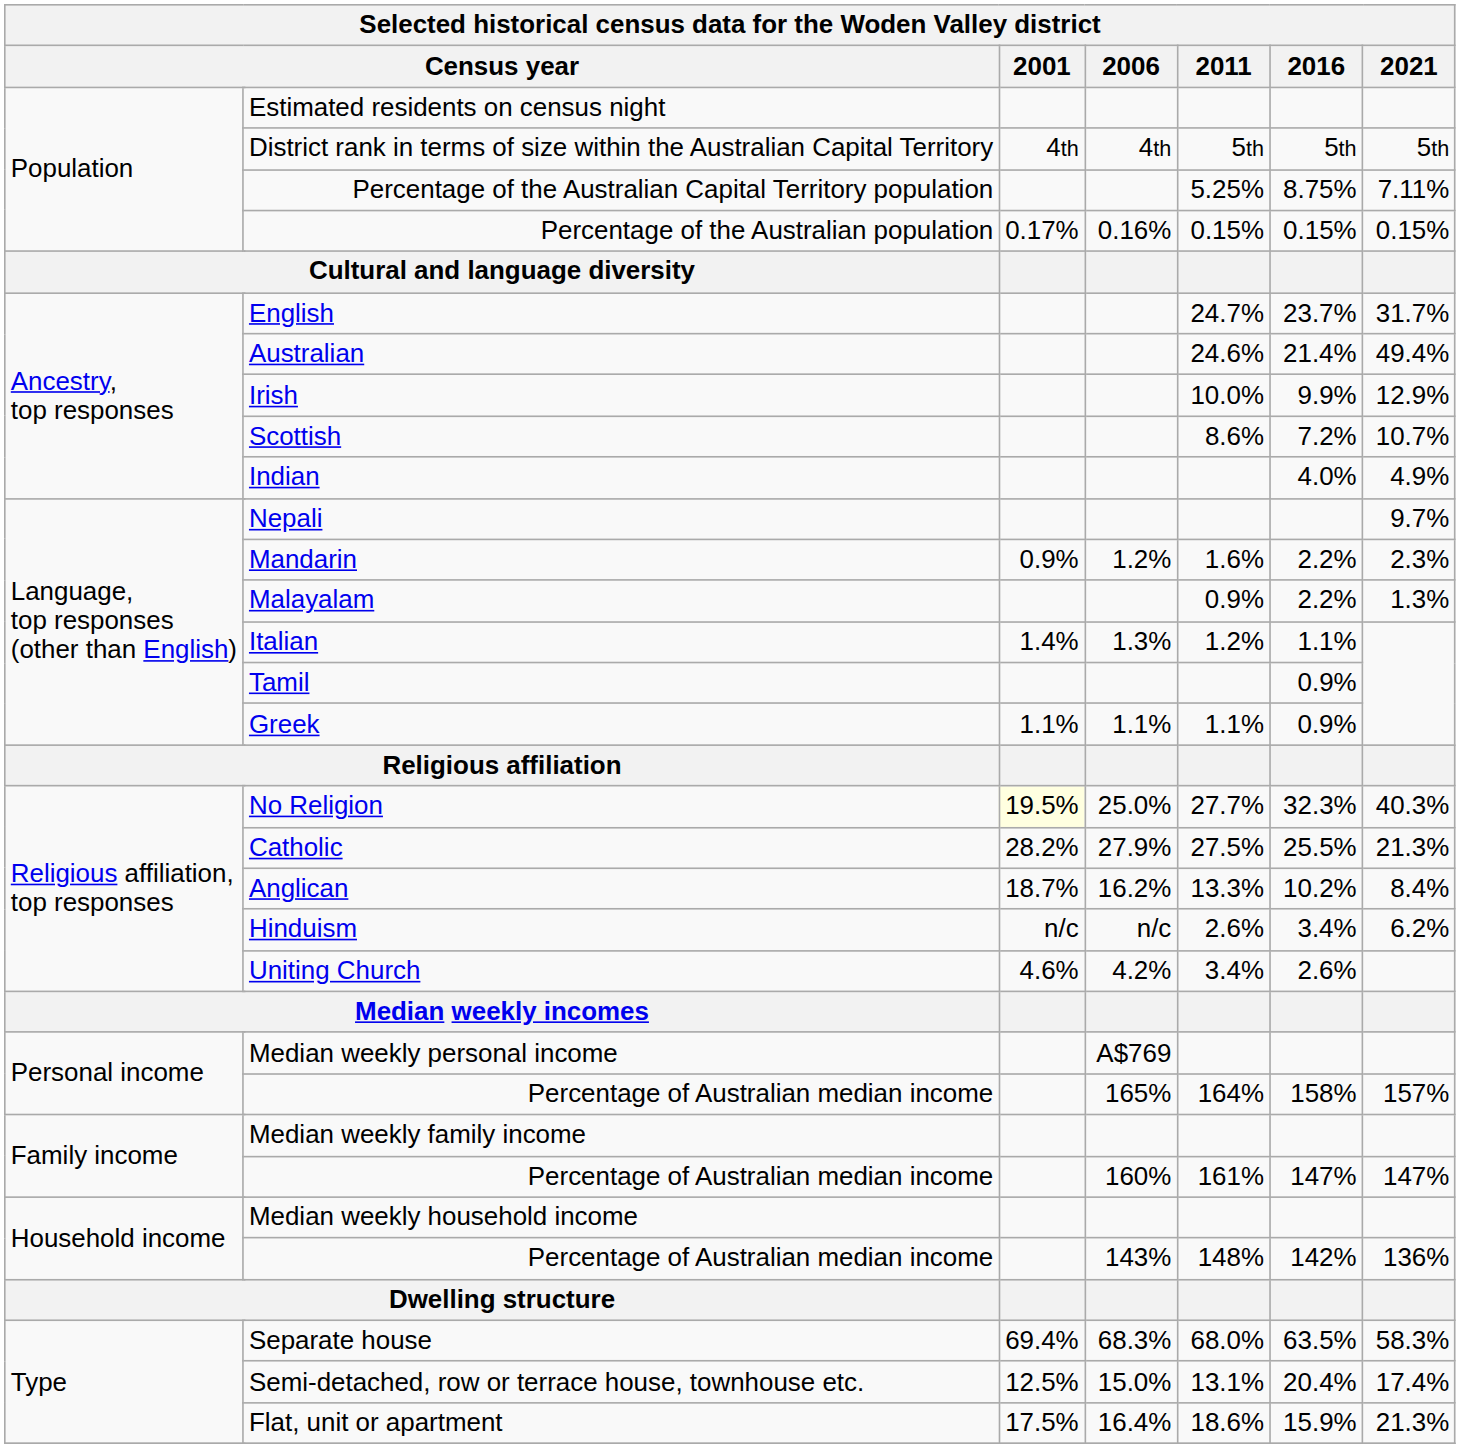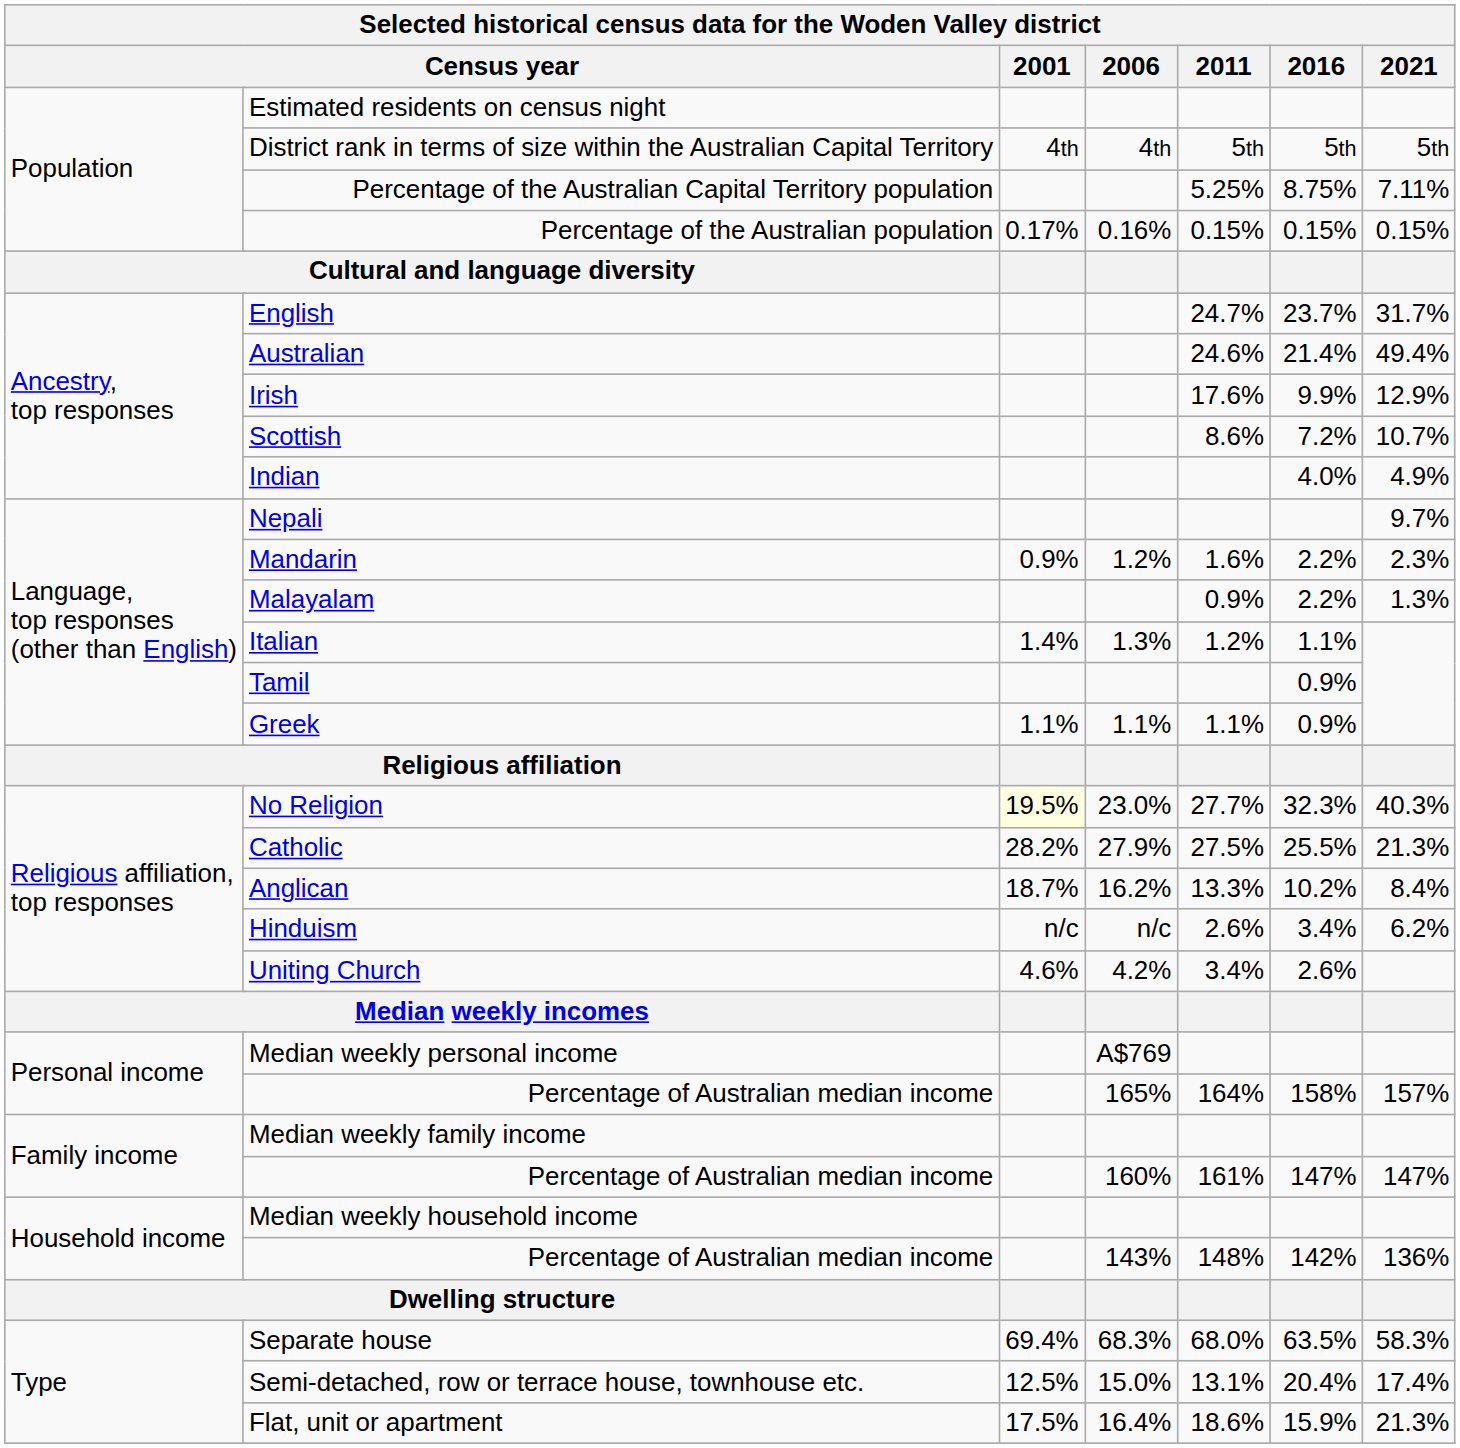Irish | 2011: 10.0% -> 17.6%
No Religion | 2006: 25.0% -> 23.0%
